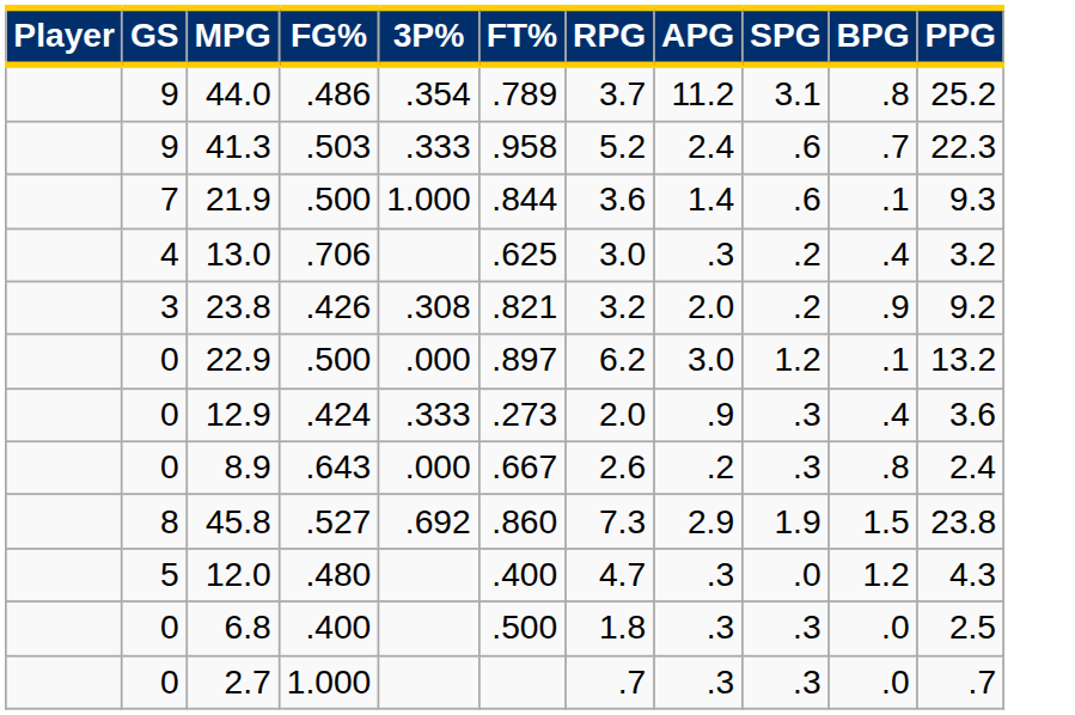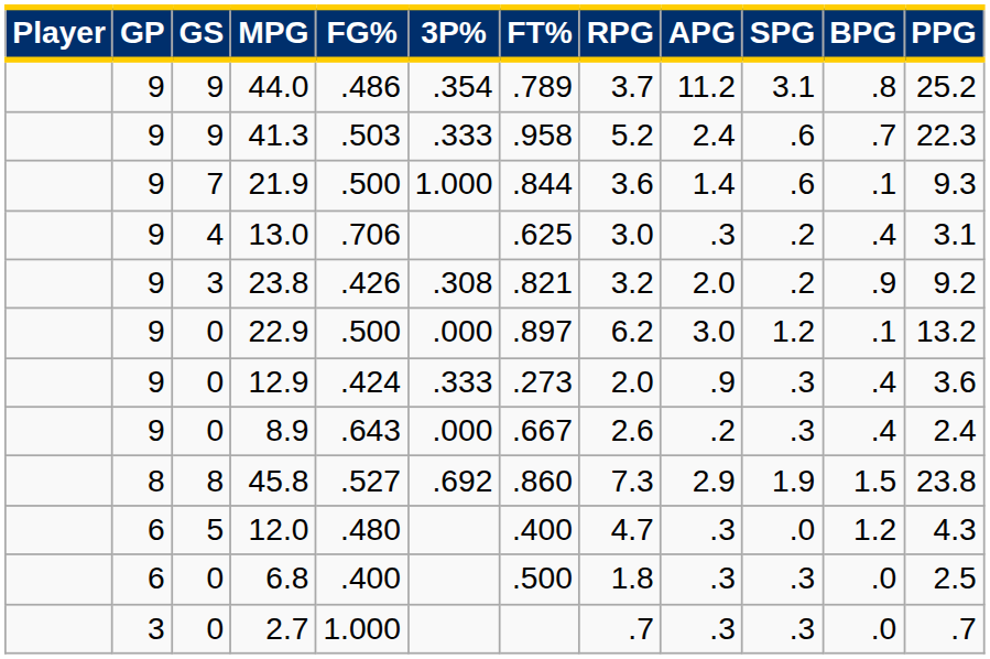+ column: GP | 9 | 9 | 9 | 9 | 9 | 9 | 9 | 9 | 8 | 6 | 6 | 3
13.0 | PPG: 3.2 -> 3.1
8.9 | BPG: .8 -> .4
